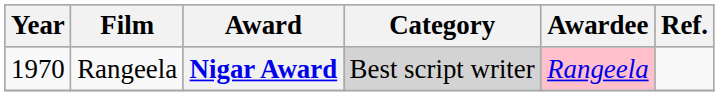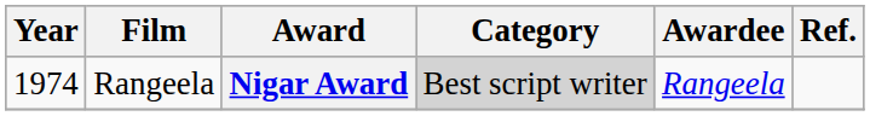Nigar Award | Year: 1970 -> 1974
Nigar Award | Awardee: pink background -> no background
